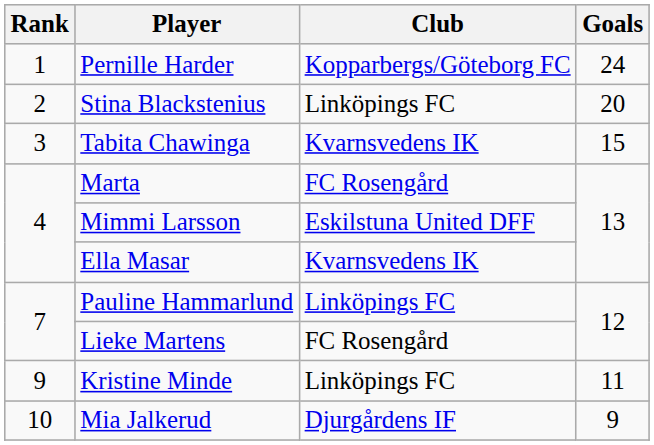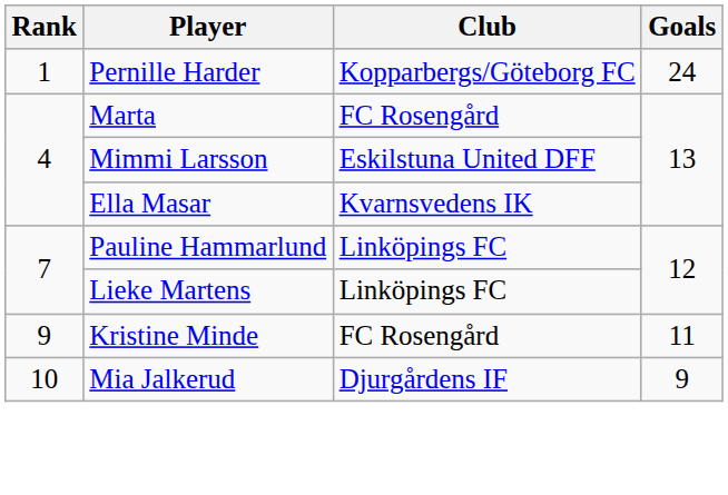- row: 2 | Stina Blackstenius | Linköpings FC | 20
- row: 3 | Tabita Chawinga | Kvarnsvedens IK | 15
Lieke Martens | Club: FC Rosengård -> Linköpings FC
Kristine Minde | Club: Linköpings FC -> FC Rosengård
